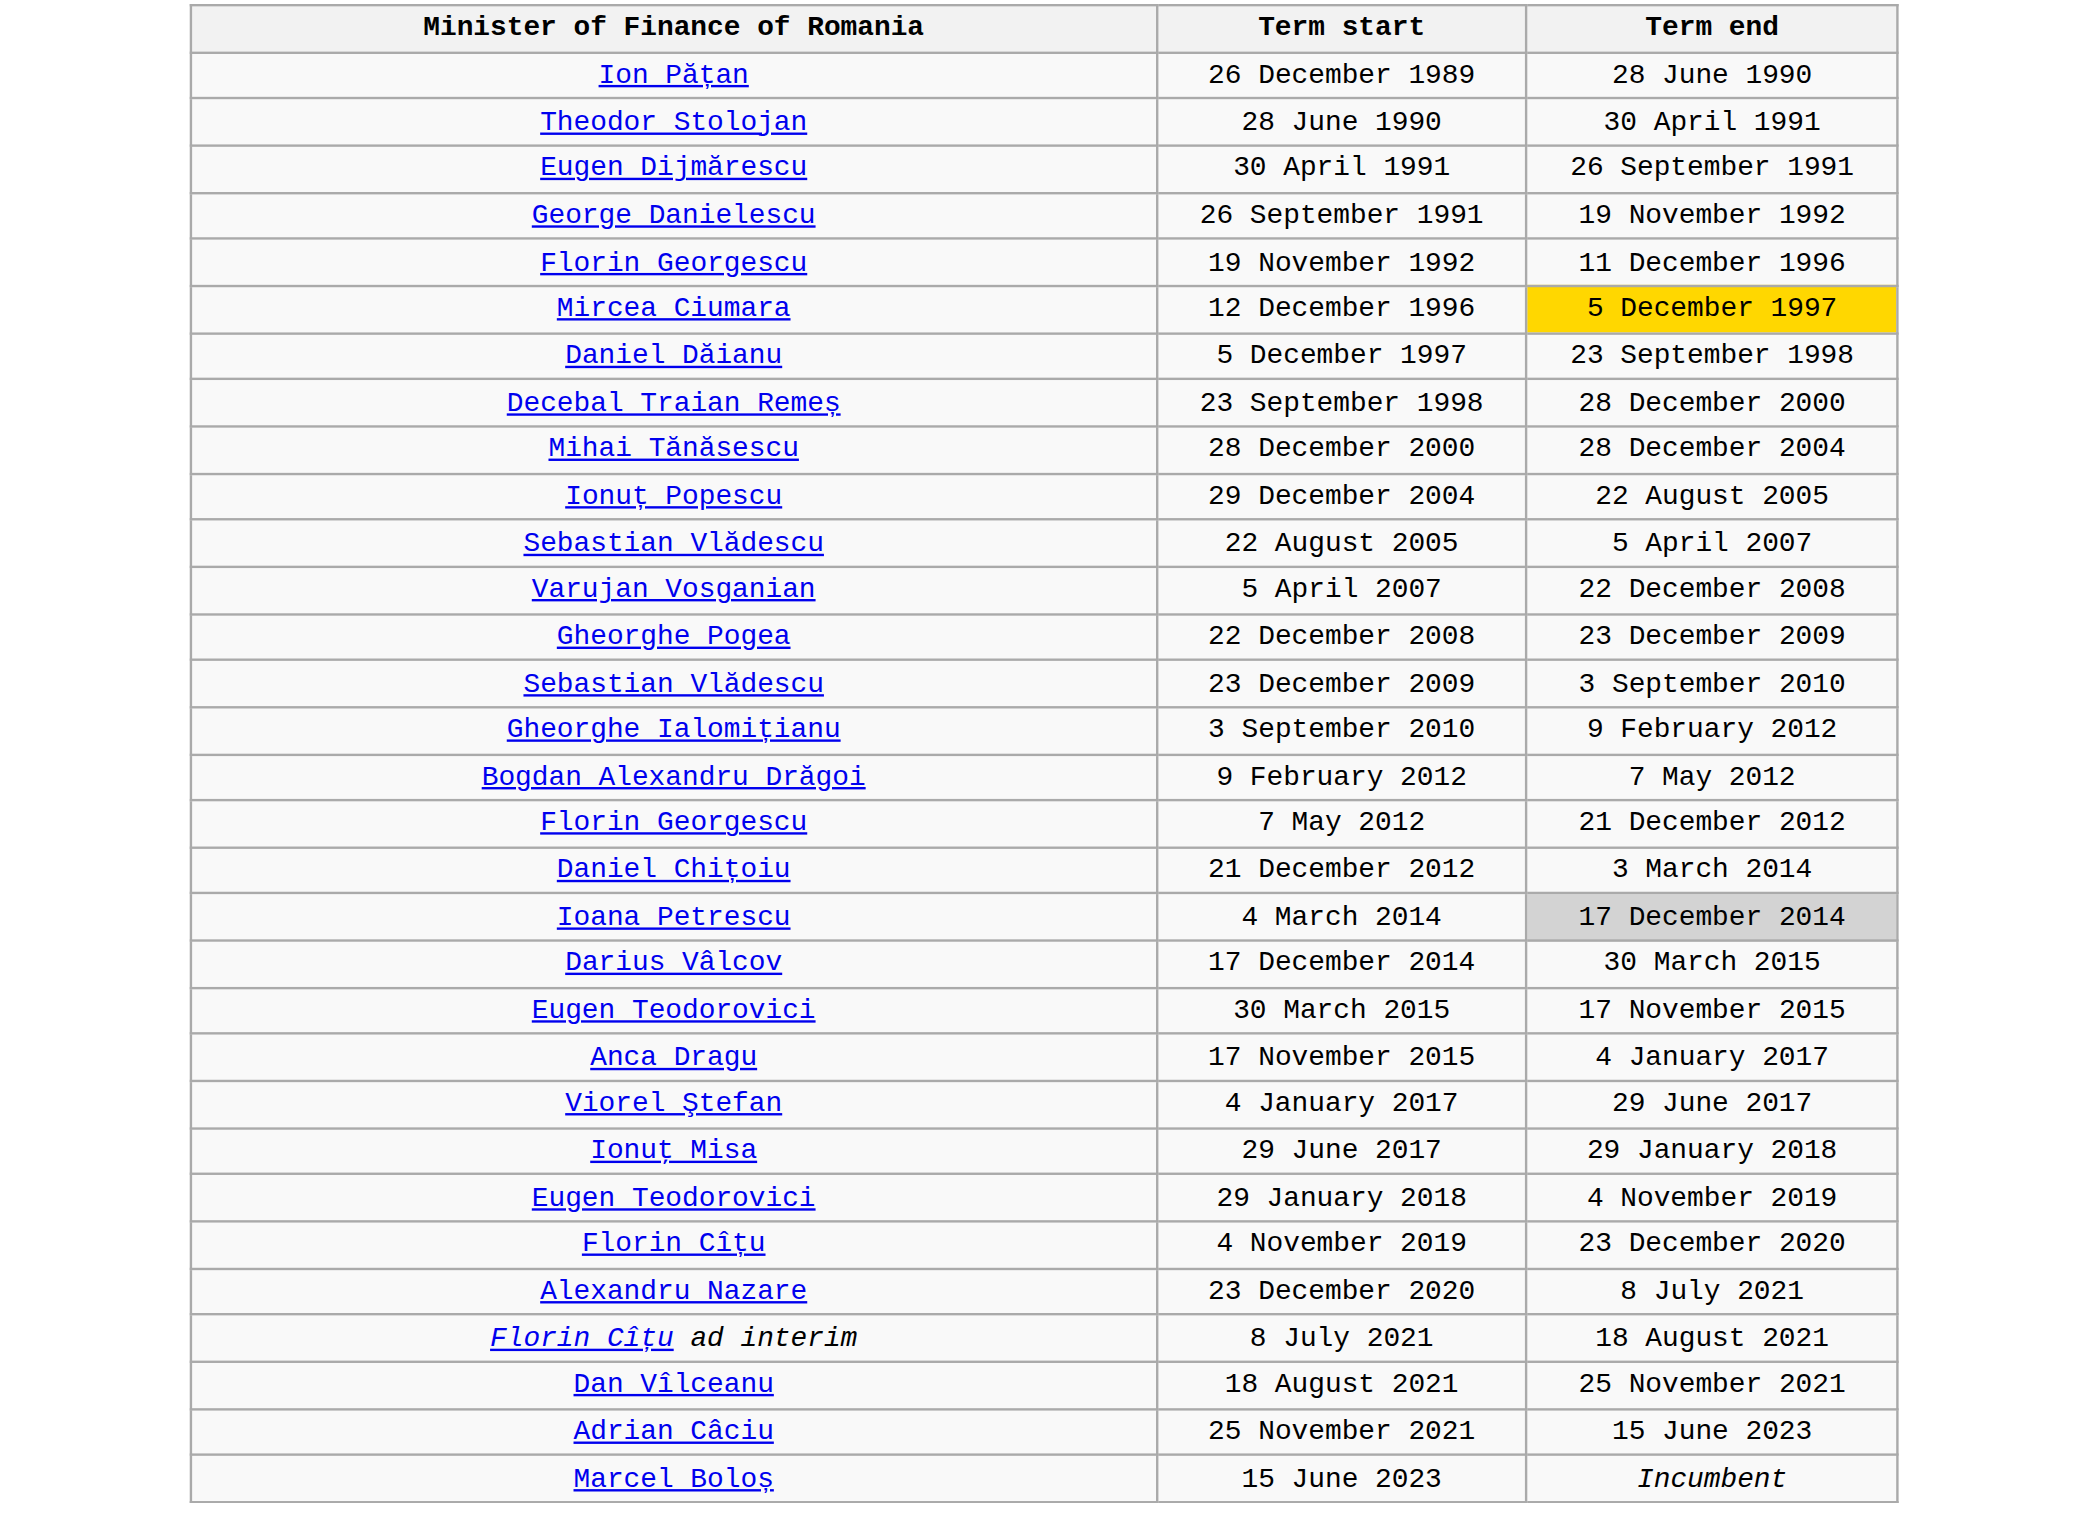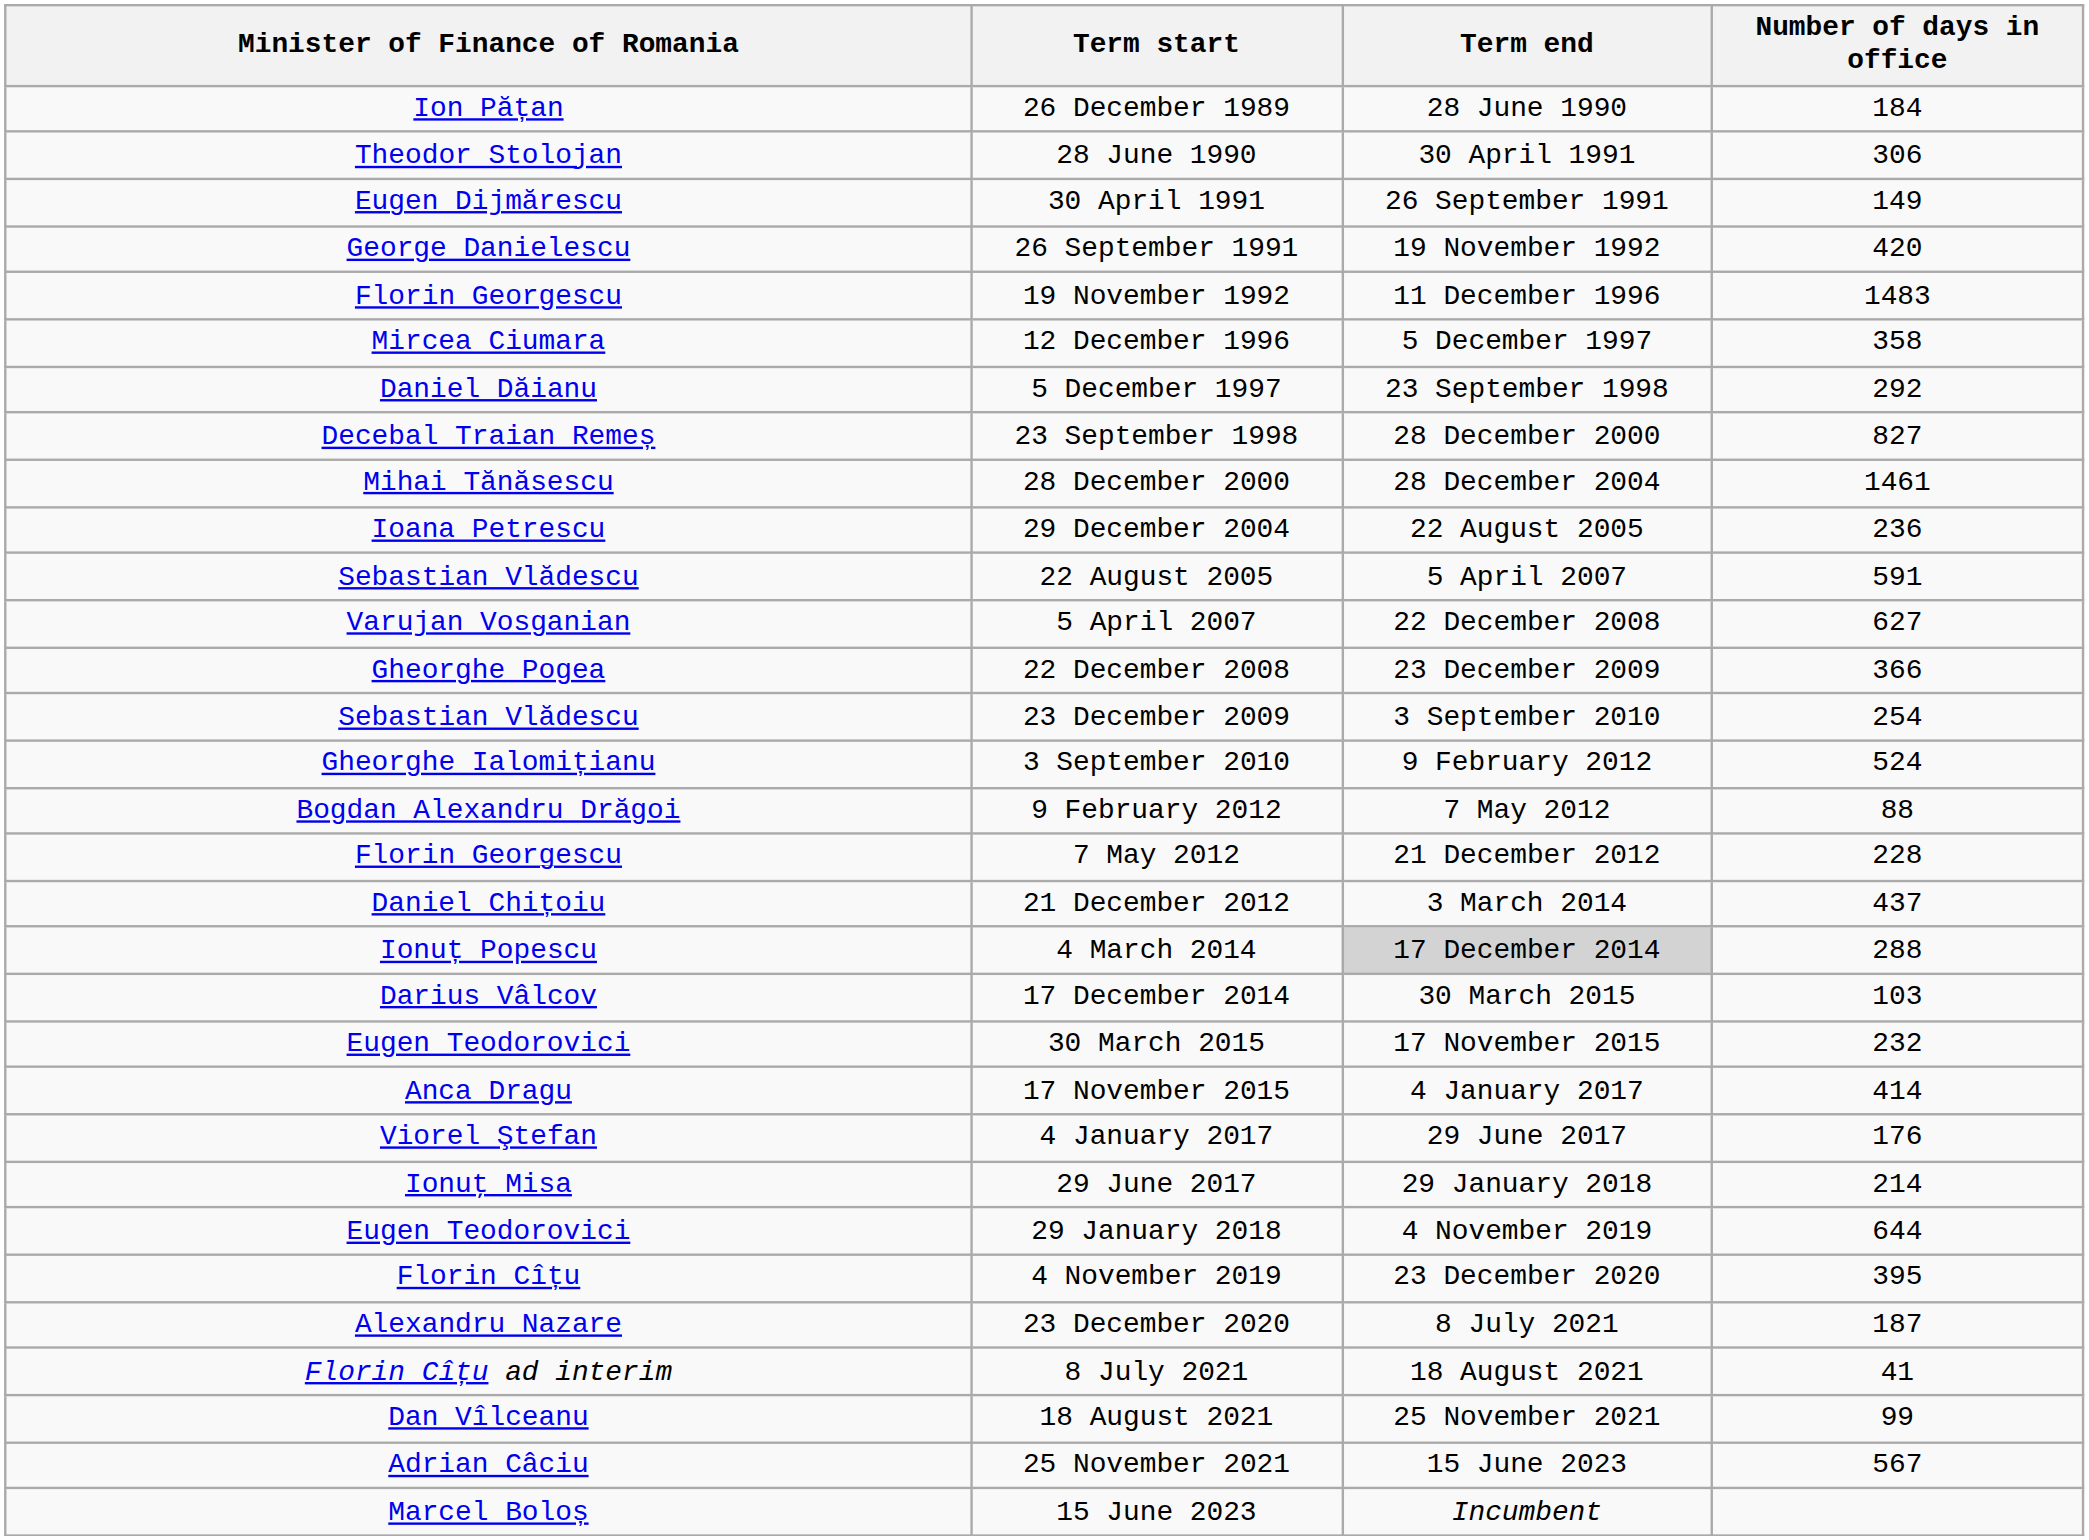+ column: Number of days in office | 184 | 306 | 149 | 420 | 1483 | 358 | 292 | 827 | 1461 | 236 | 591 | 627 | 366 | 254 | 524 | 88 | 228 | 437 | 288 | 103 | 232 | 414 | 176 | 214 | 644 | 395 | 187 | 41 | 99 | 567
12 December 1996 | Term end: gold background -> no background
29 December 2004 | Minister of Finance of Romania: Ionuț Popescu -> Ioana Petrescu
4 March 2014 | Minister of Finance of Romania: Ioana Petrescu -> Ionuț Popescu
